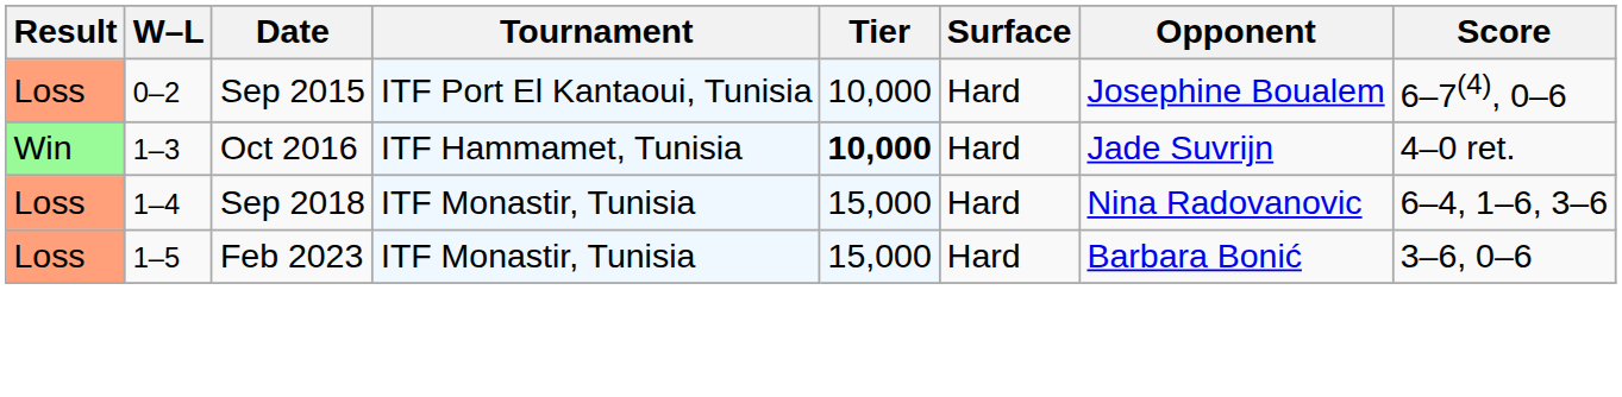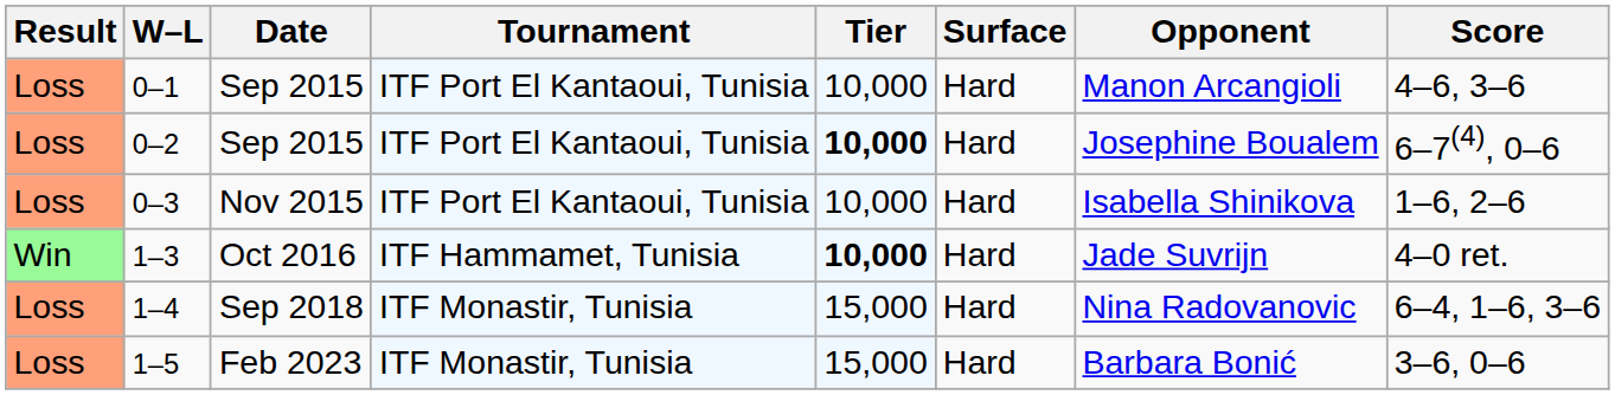+ row: Loss | 0–1 | Sep 2015 | ITF Port El Kantaoui, Tunisia | 10,000 | Hard | Manon Arcangioli | 4–6, 3–6
0–2 | Tier: normal -> bold
+ row: Loss | 0–3 | Nov 2015 | ITF Port El Kantaoui, Tunisia | 10,000 | Hard | Isabella Shinikova | 1–6, 2–6
